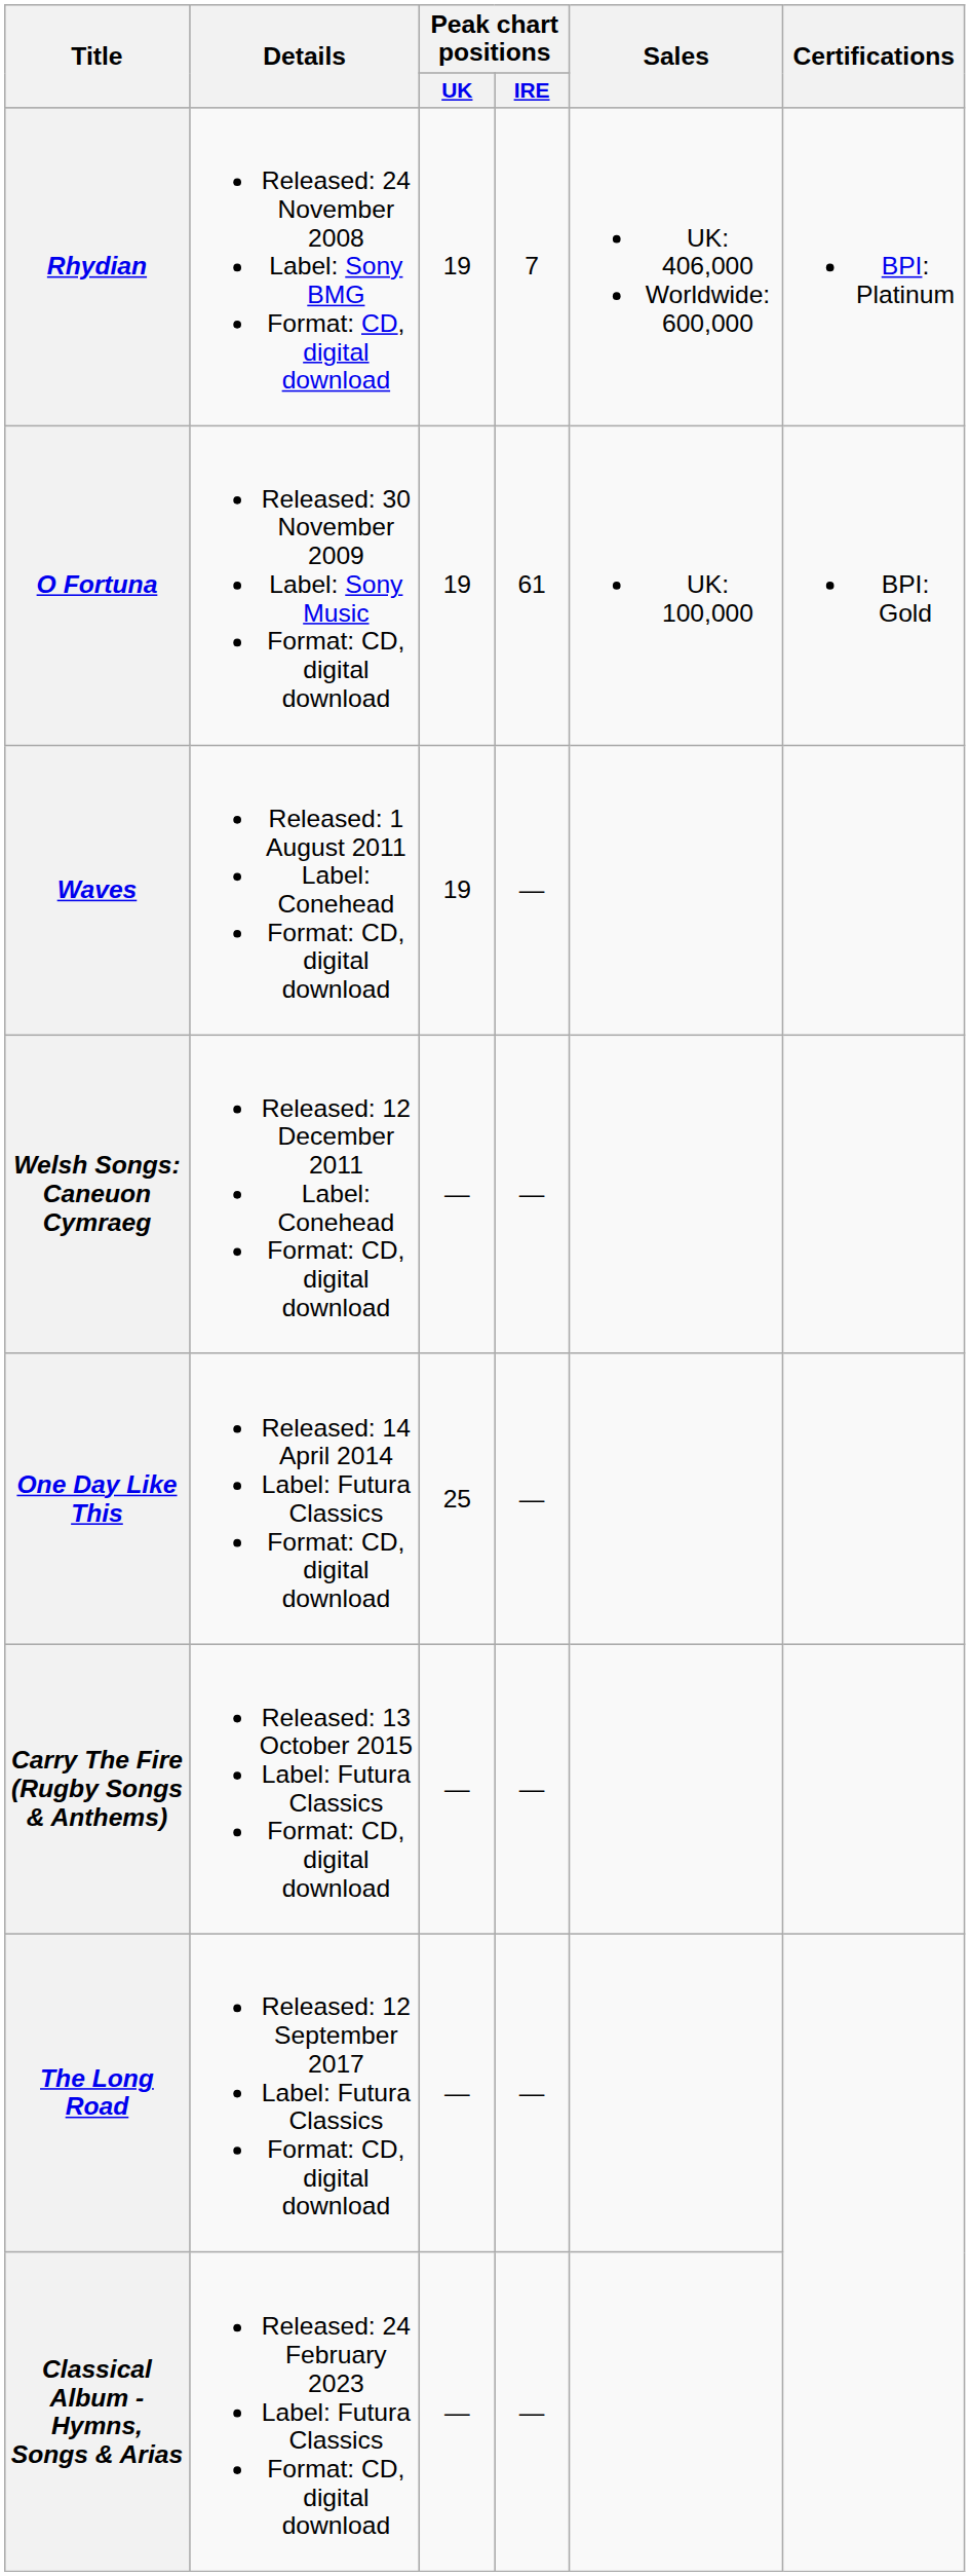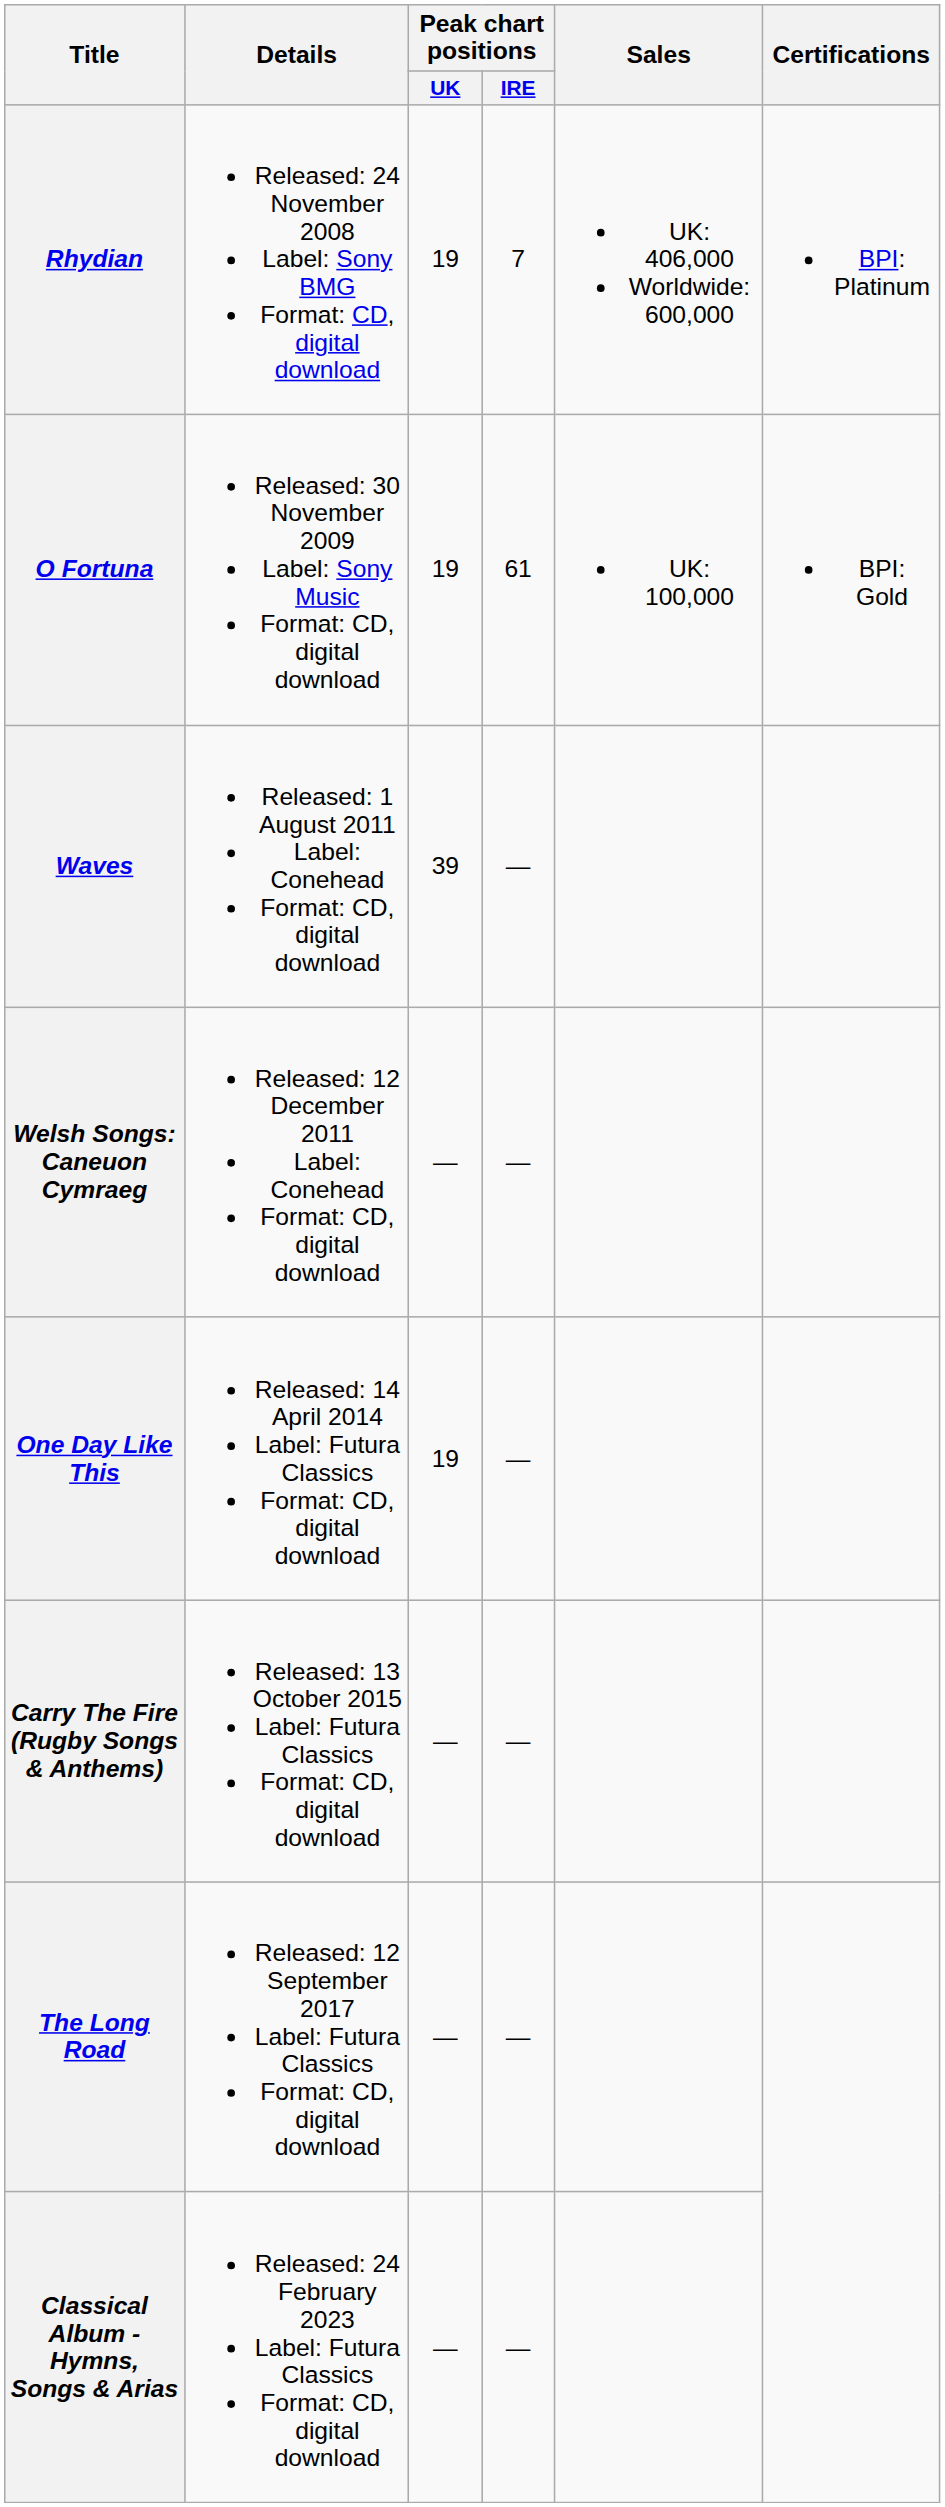Waves | Peak chart positions / UK: 19 -> 39
One Day Like This | Peak chart positions / UK: 25 -> 19
